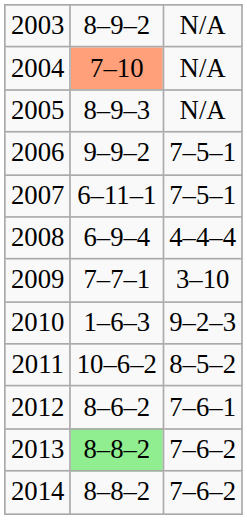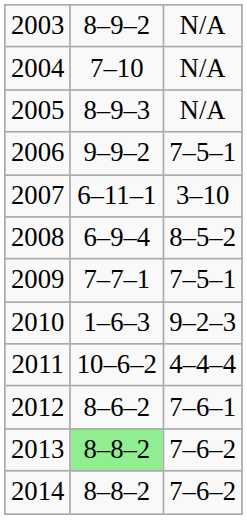2004 | column 2: lightsalmon background -> no background
2007 | column 3: 7–5–1 -> 3–10
2008 | column 3: 4–4–4 -> 8–5–2
2009 | column 3: 3–10 -> 7–5–1
2011 | column 3: 8–5–2 -> 4–4–4
